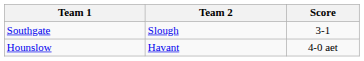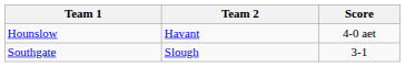rows swapped: Southgate <-> Hounslow
